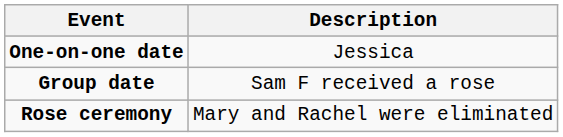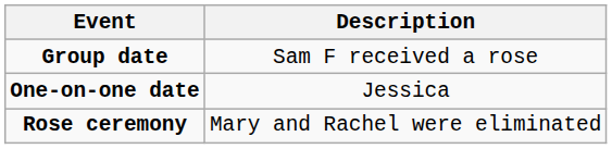rows swapped: Group date <-> One-on-one date
